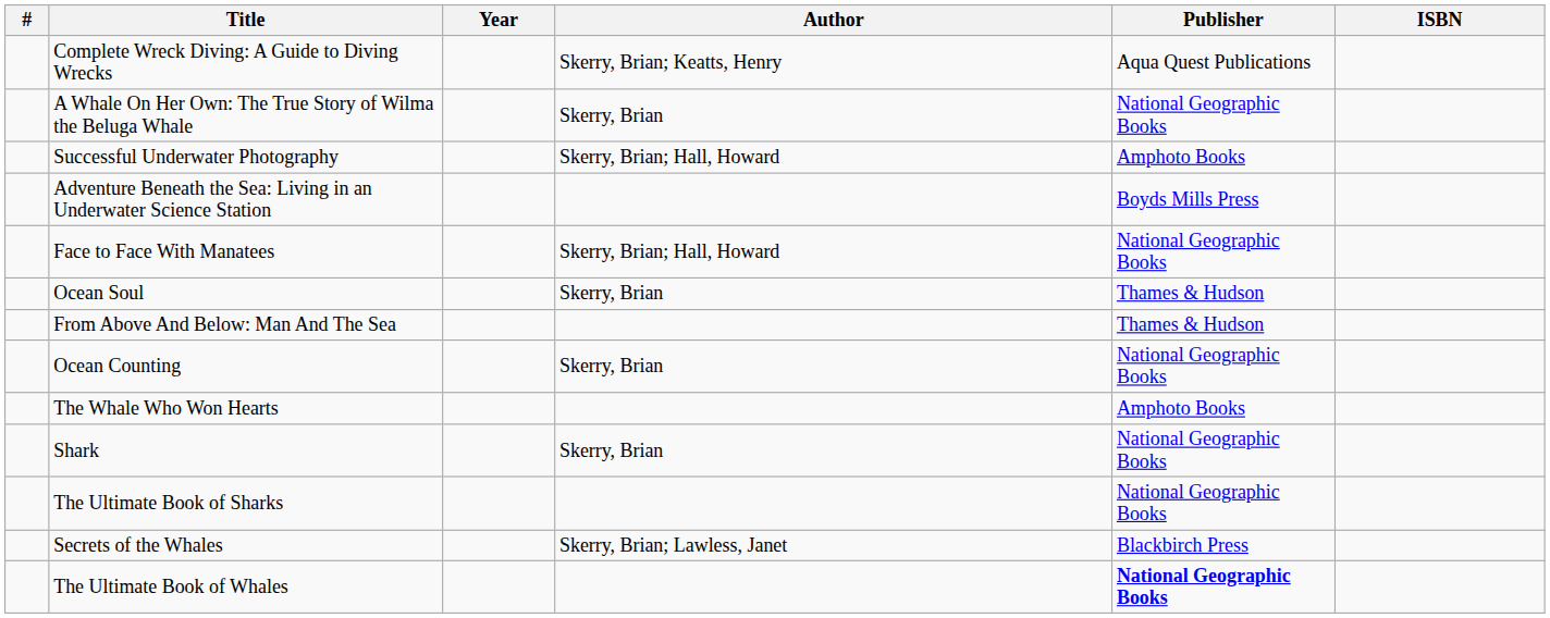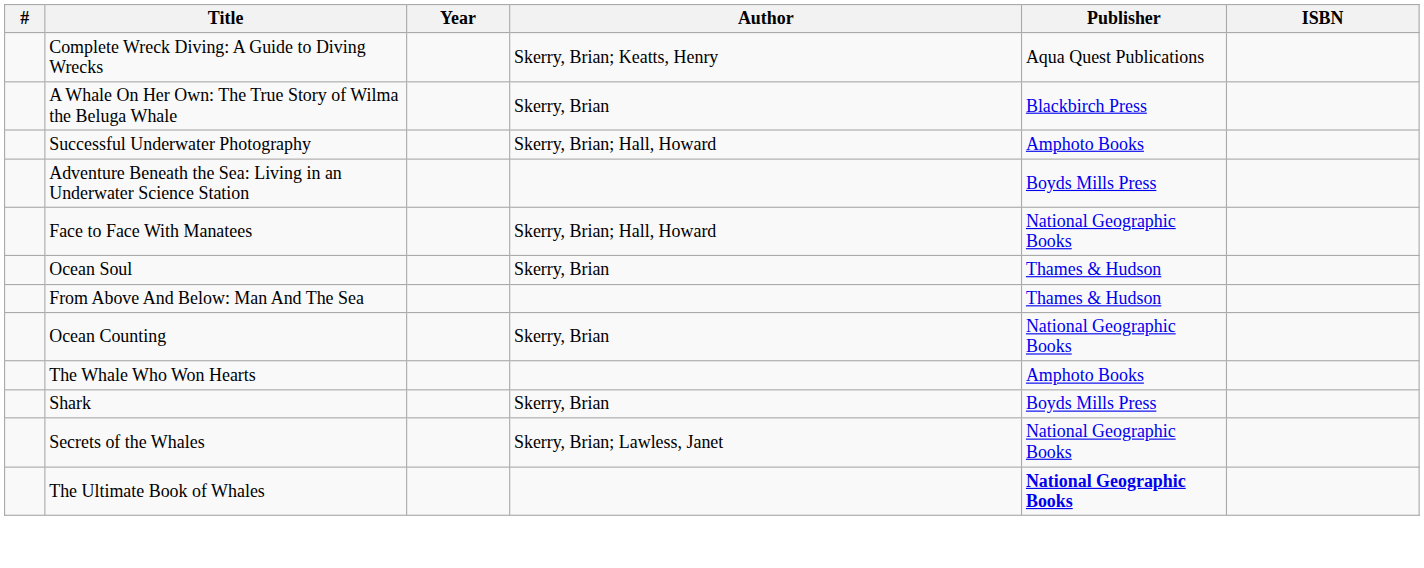A Whale On Her Own: The True Story of Wilma the Beluga Whale | Publisher: National Geographic Books -> Blackbirch Press
Shark | Publisher: National Geographic Books -> Boyds Mills Press
- row: The Ultimate Book of Sharks | National Geographic Books
Secrets of the Whales | Publisher: Blackbirch Press -> National Geographic Books
